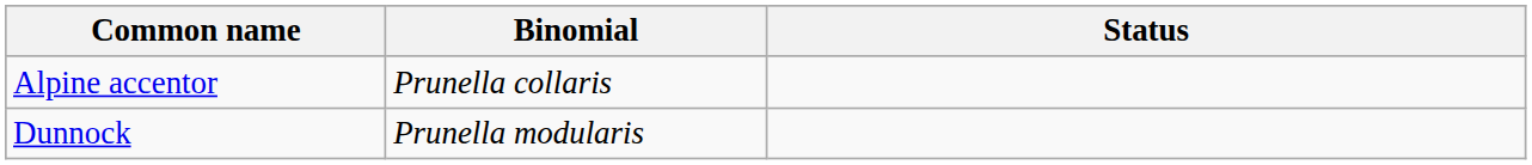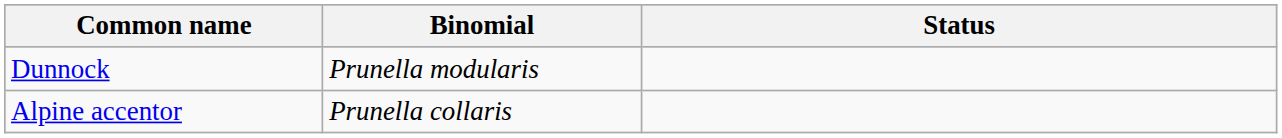rows swapped: Alpine accentor <-> Dunnock
